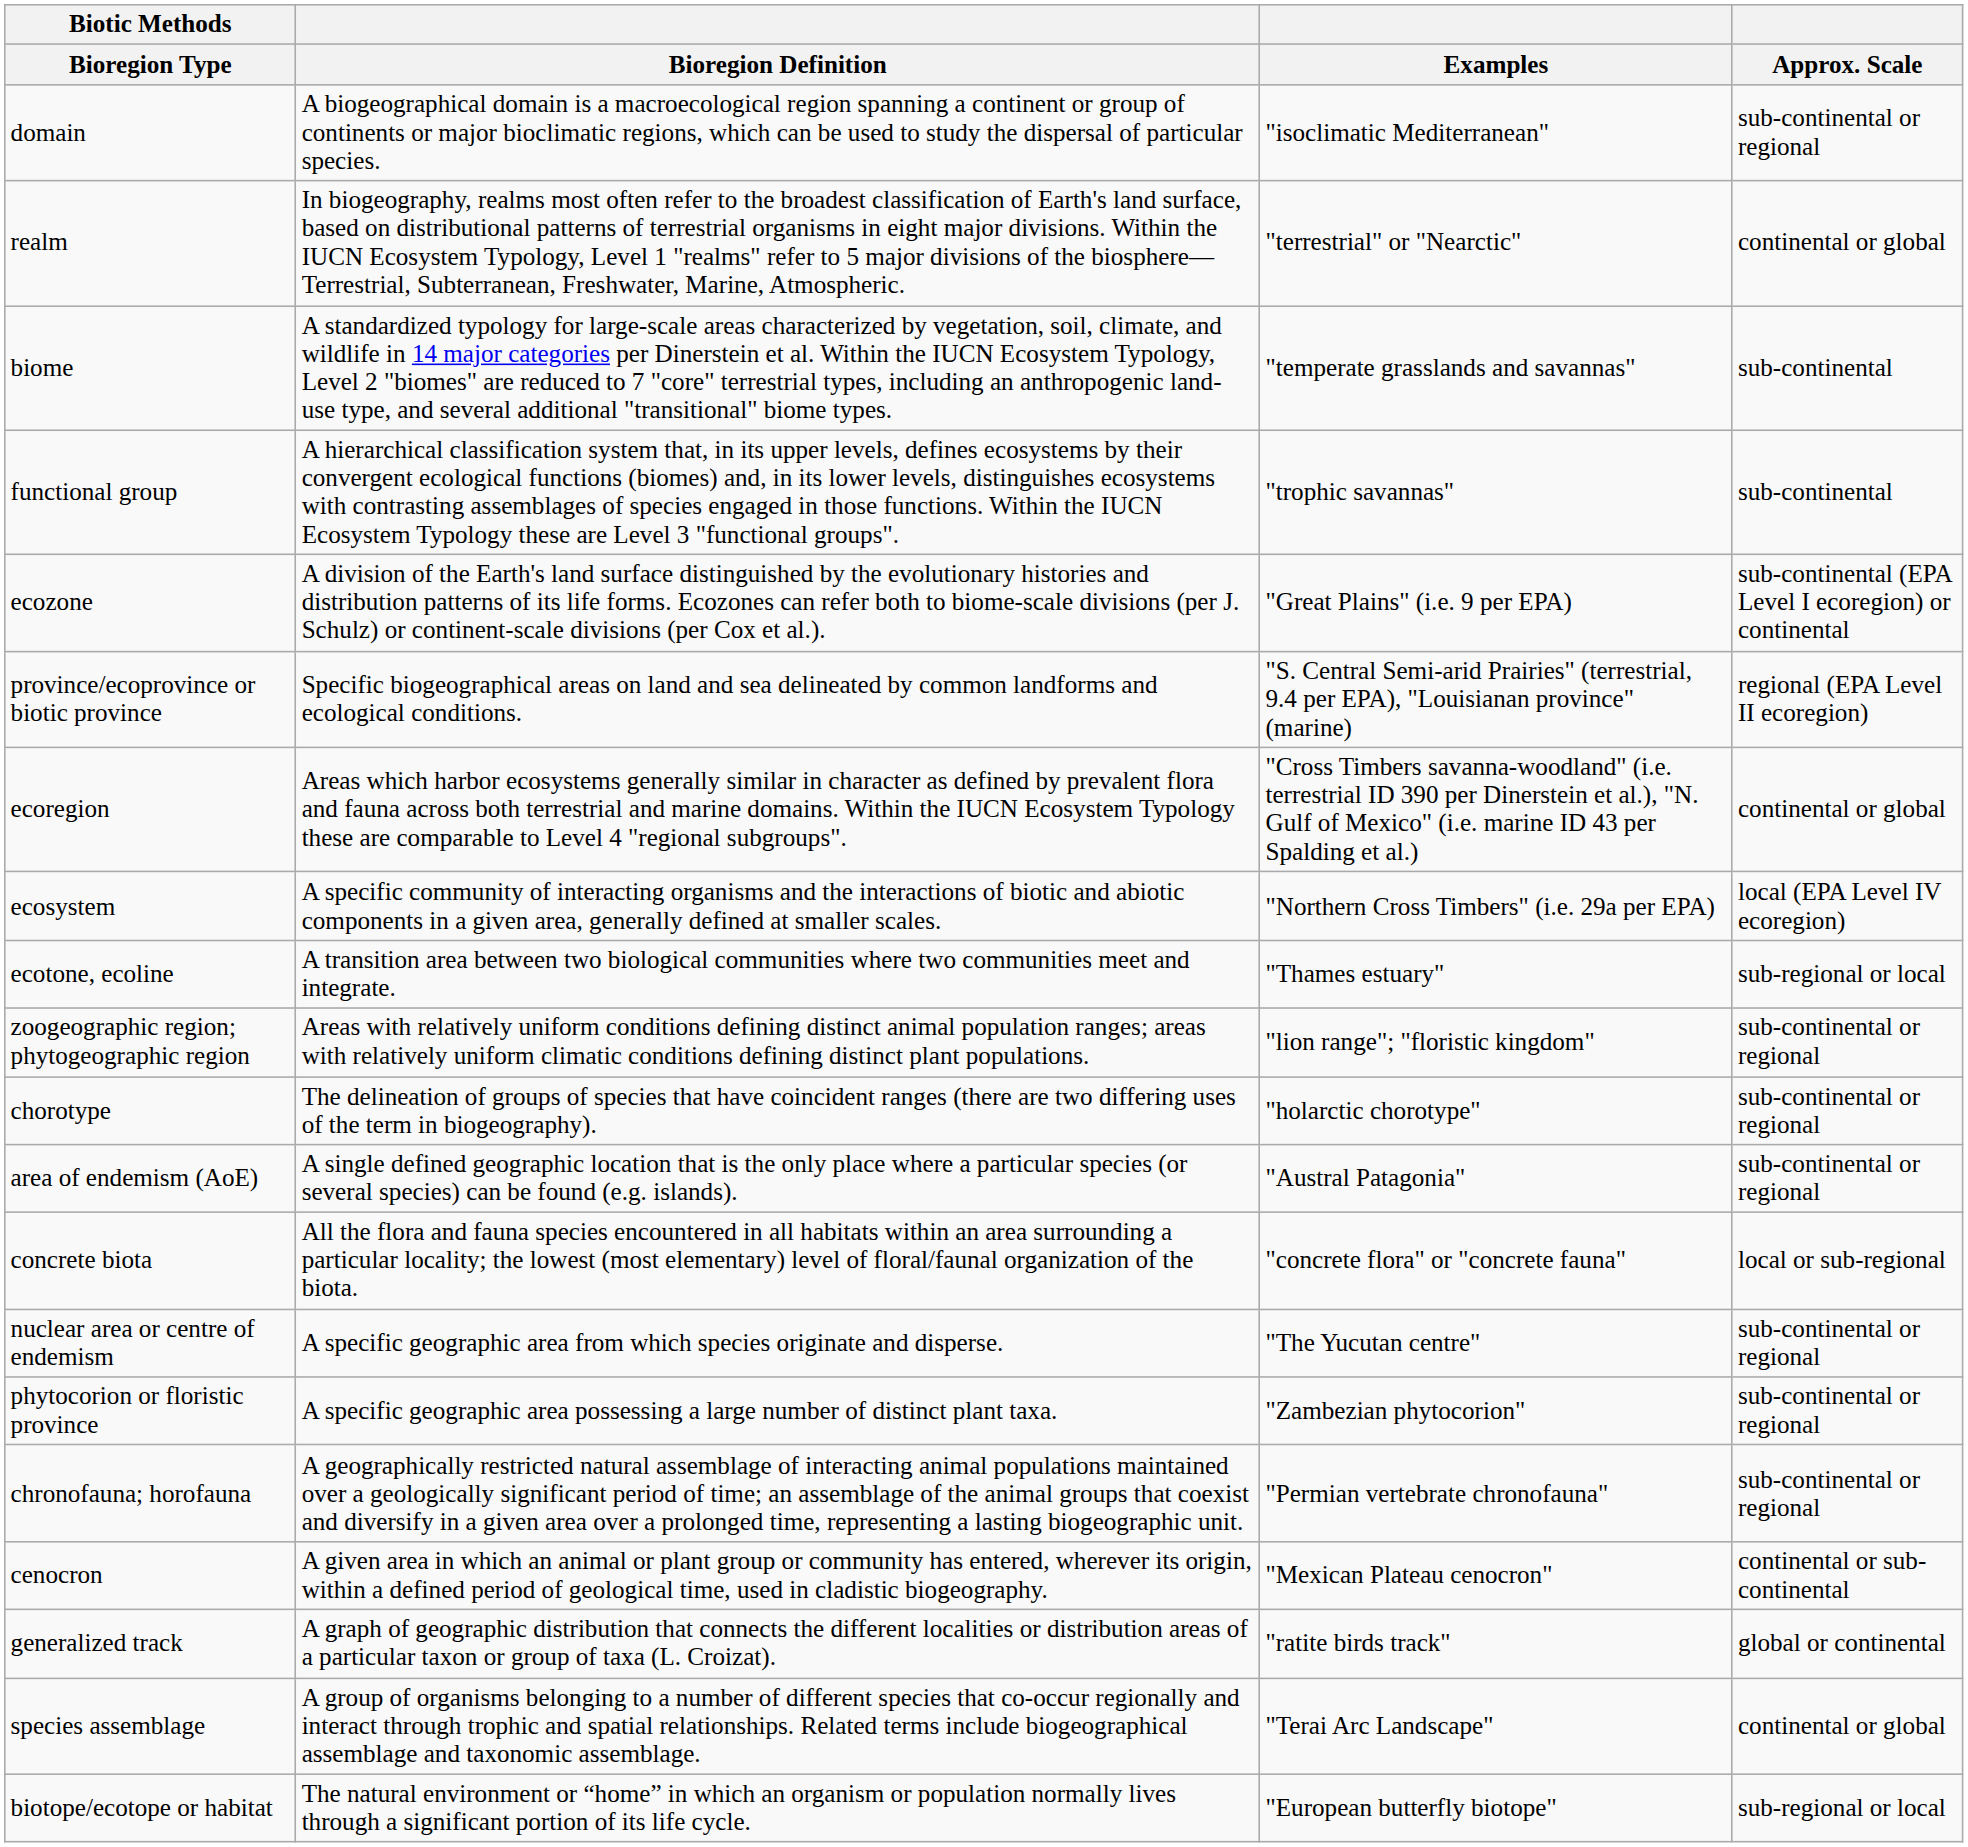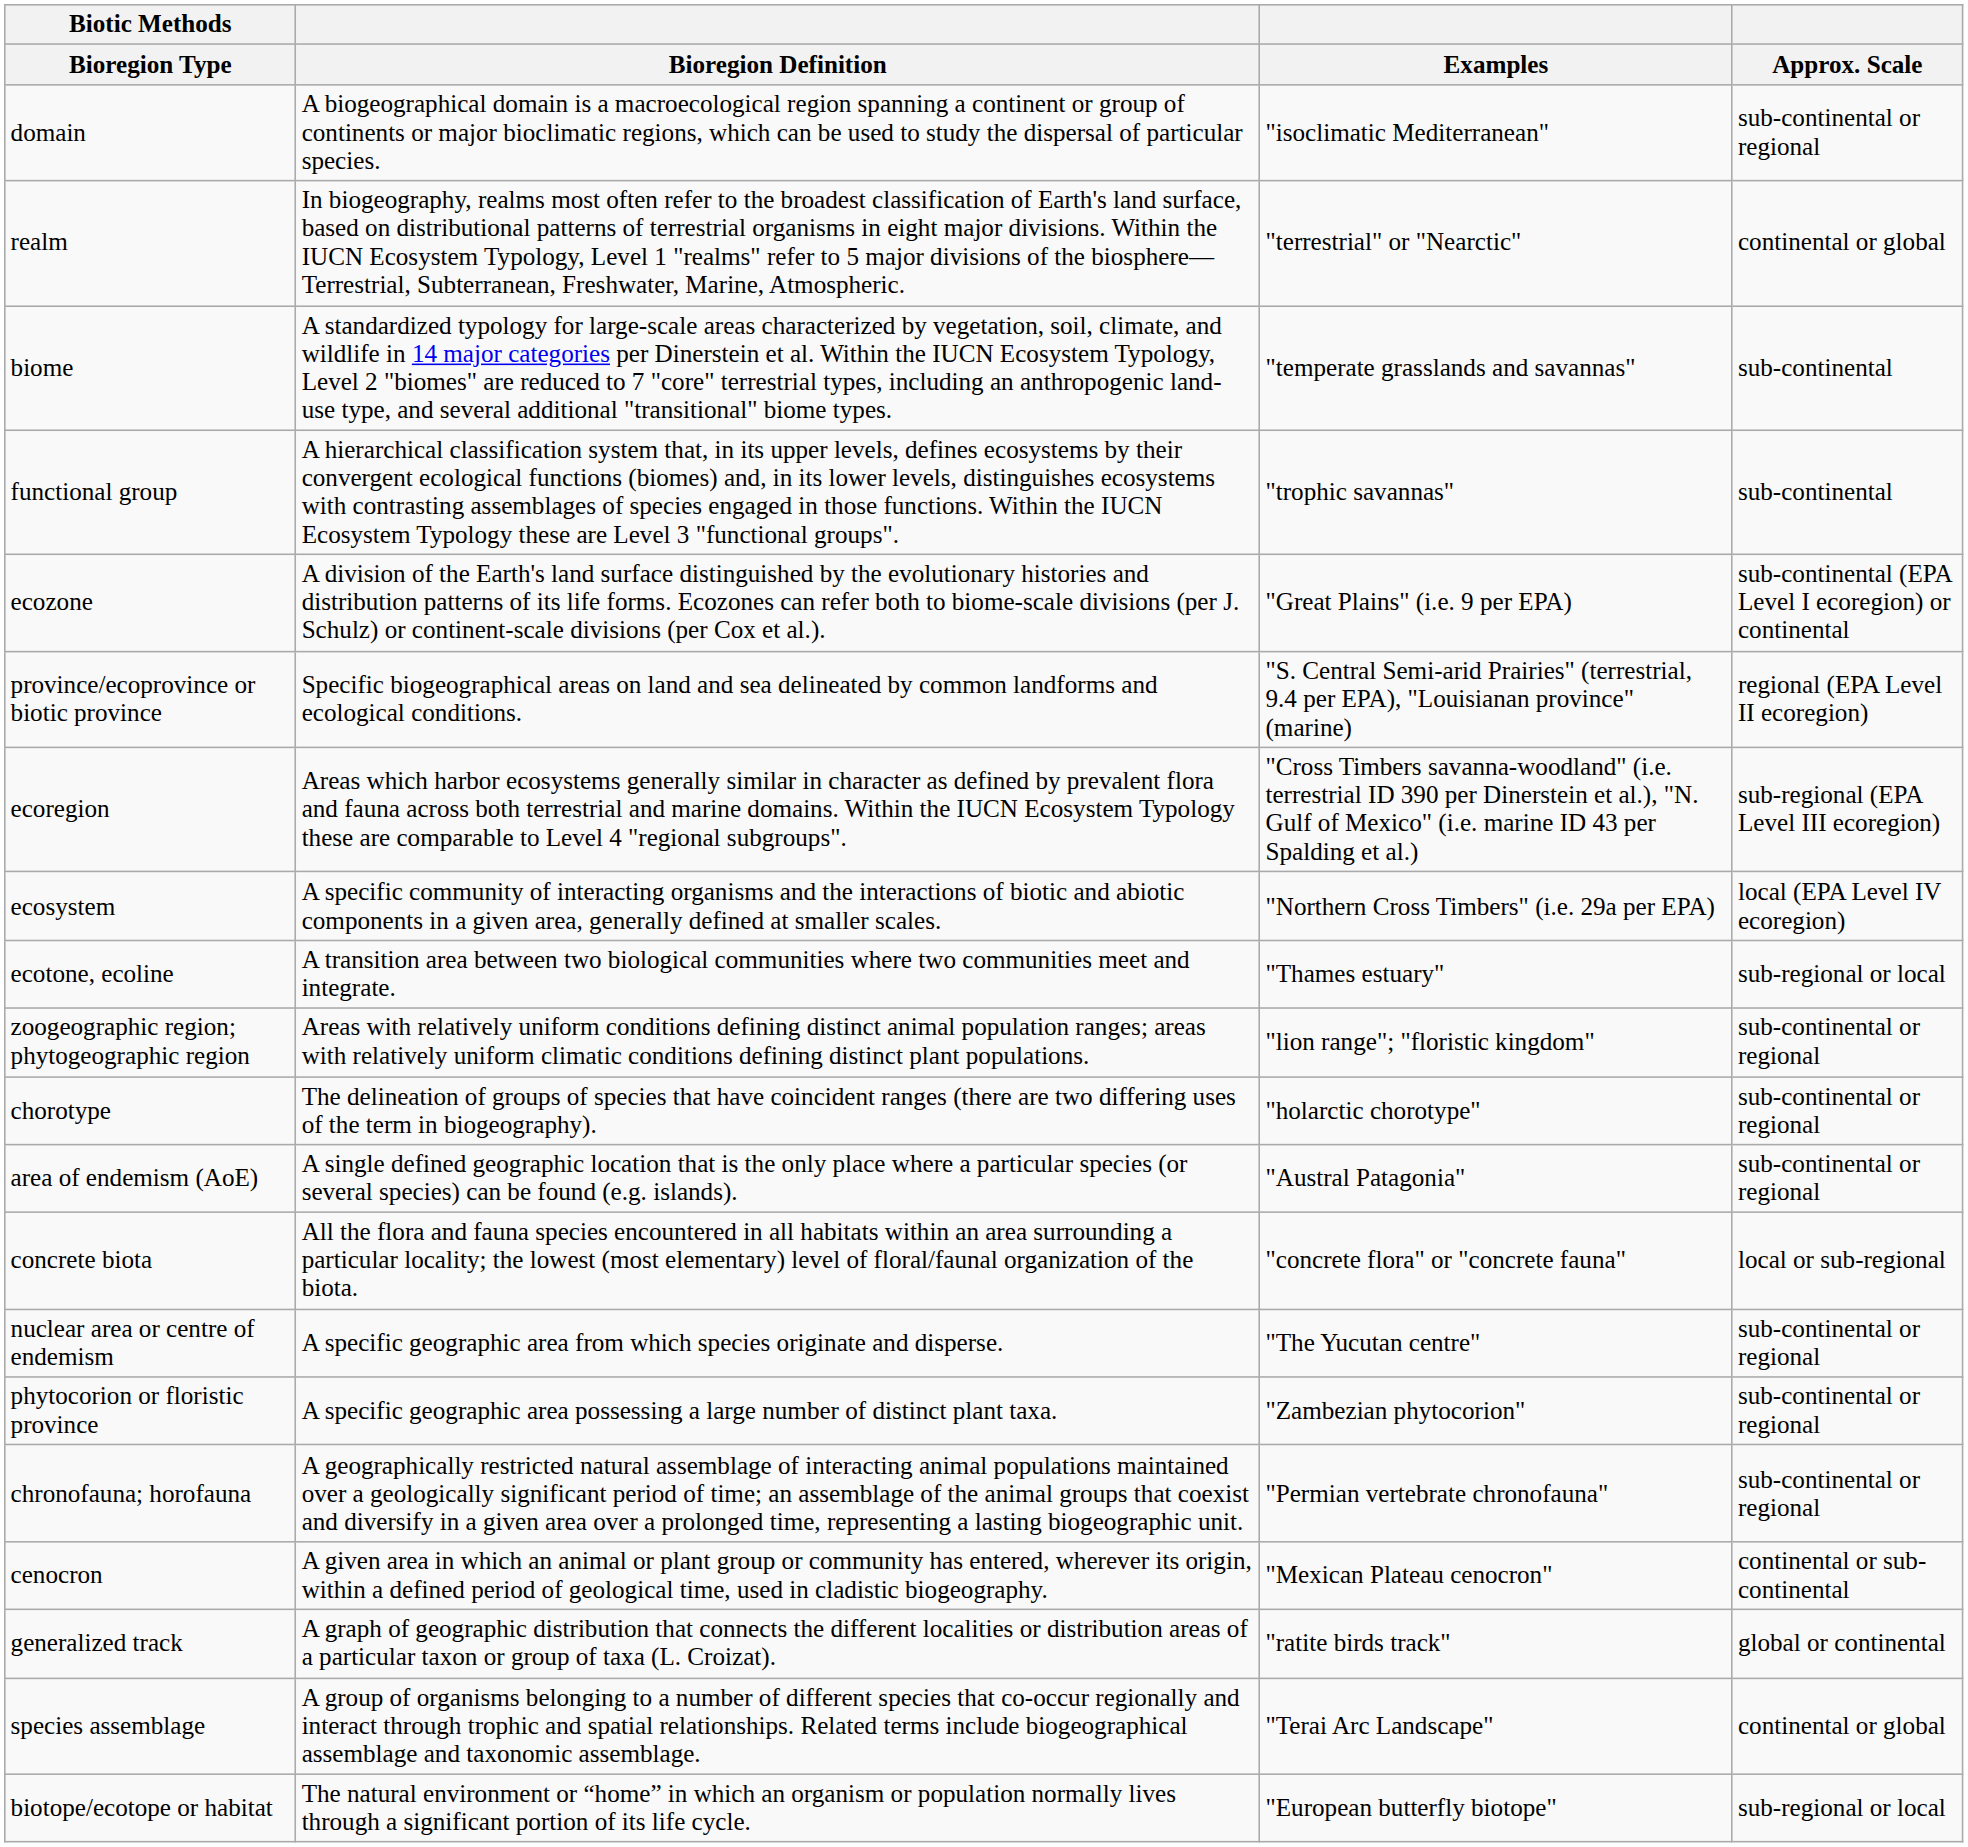ecoregion | Approx. Scale: continental or global -> sub-regional (EPA Level III ecoregion)
